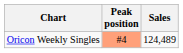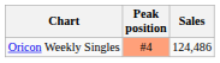Oricon Weekly Singles | Sales: 124,489 -> 124,486
